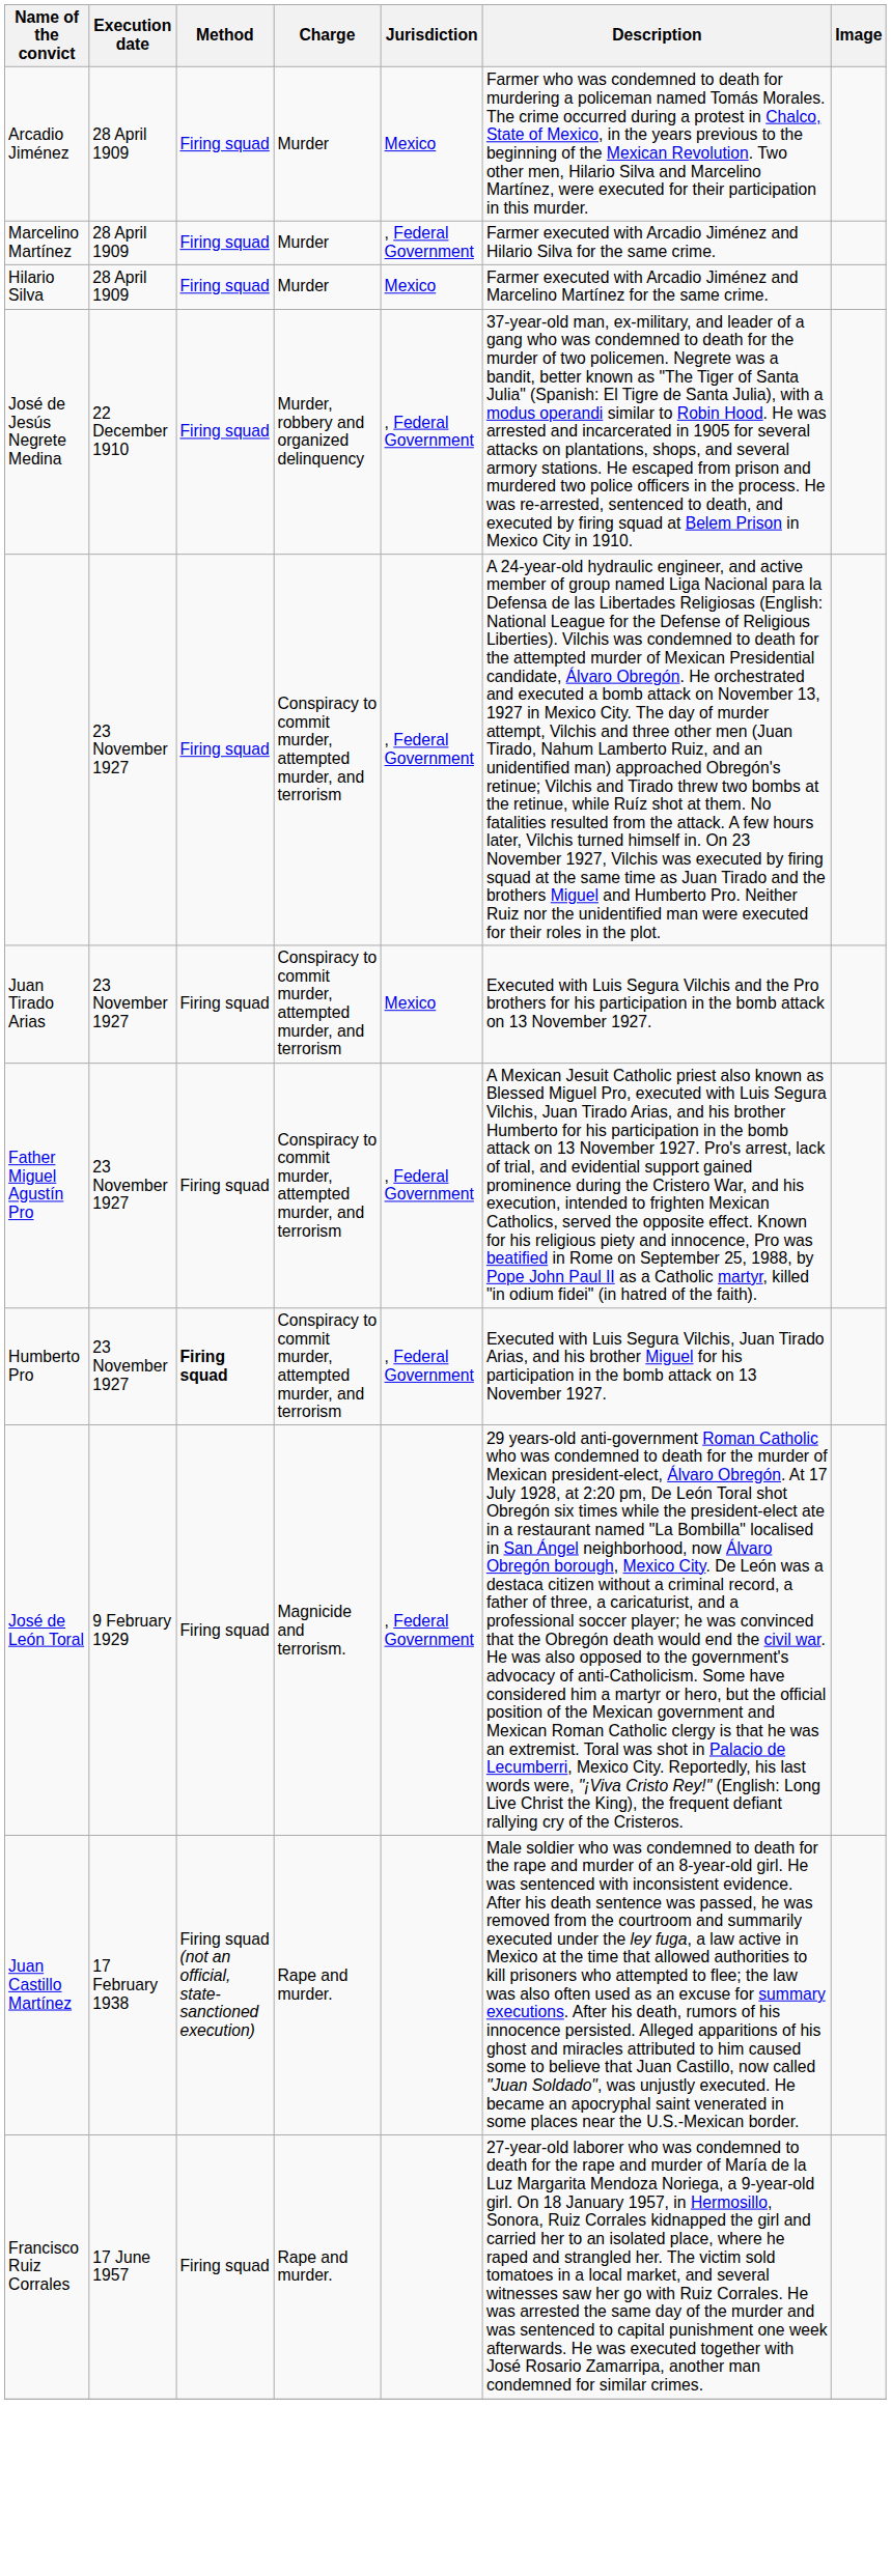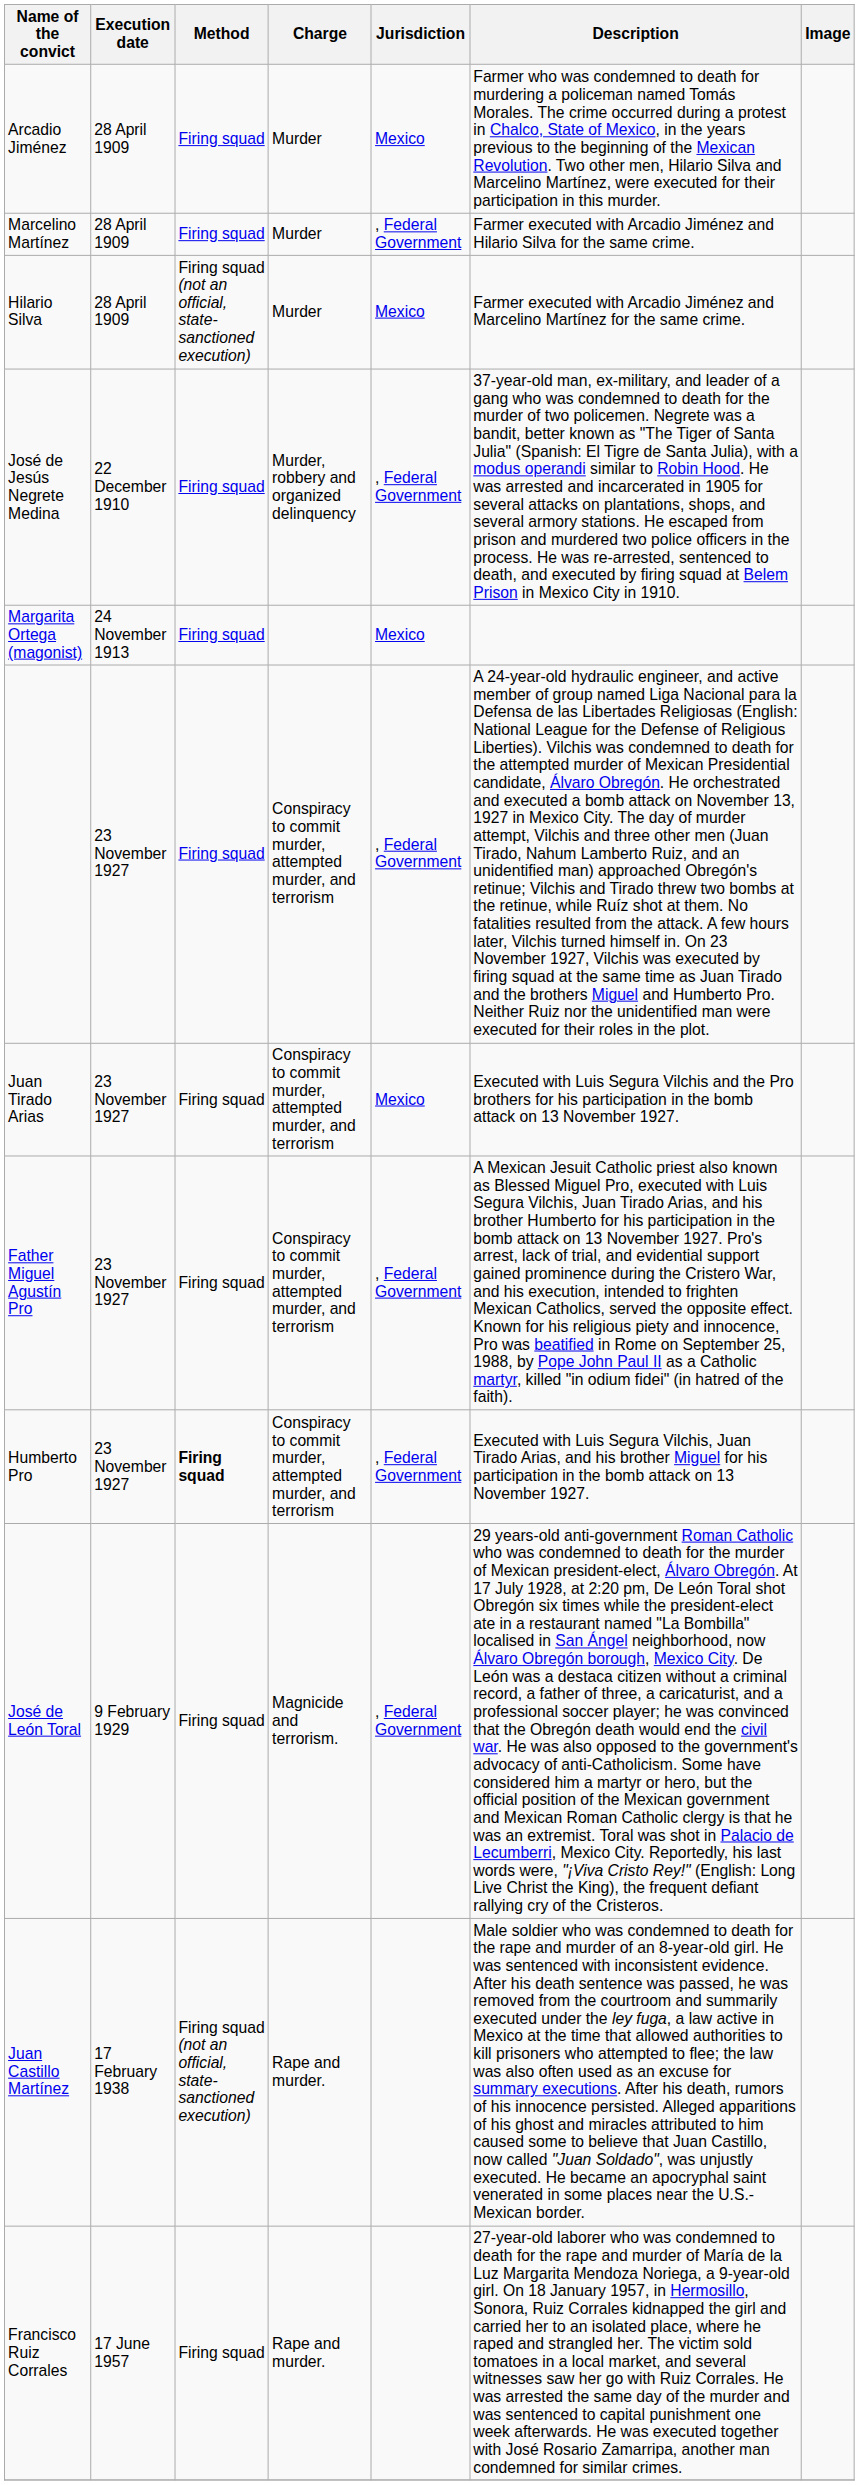Hilario Silva | Method: Firing squad -> Firing squad (not an official, state-sanctioned execution)
+ row: Margarita Ortega (magonist) | 24 November 1913 | Firing squad | Mexico
